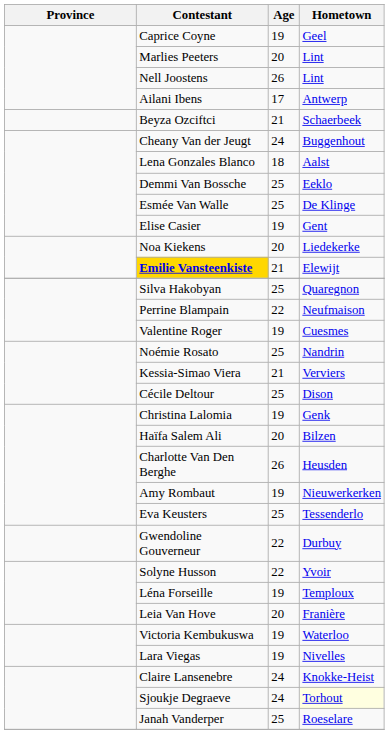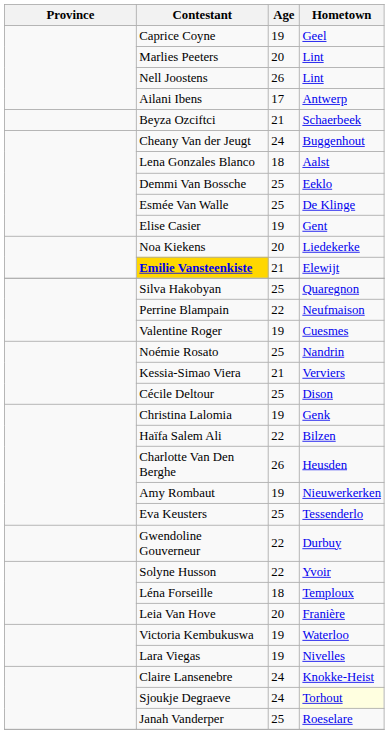Haïfa Salem Ali | Age: 20 -> 22
Léna Forseille | Age: 19 -> 18
